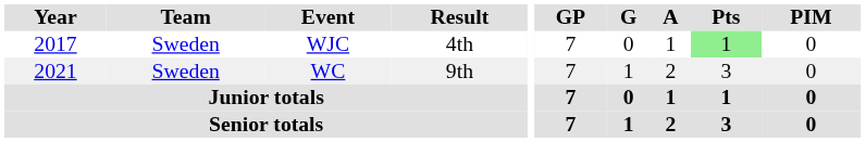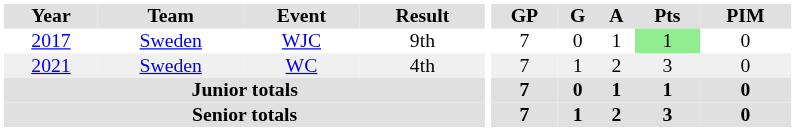WJC | Result: 4th -> 9th
WC | Result: 9th -> 4th
